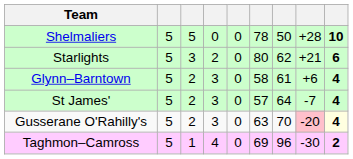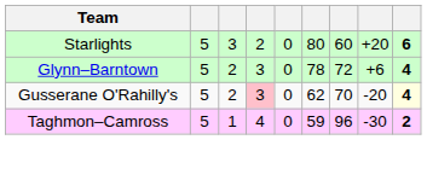- row: Shelmaliers | 5 | 5 | 0 | 0 | 78 | 50 | +28 | 10
Starlights | column 7: 62 -> 60
Starlights | column 8: +21 -> +20
Glynn–Barntown | column 6: 58 -> 78
Glynn–Barntown | column 7: 61 -> 72
- row: St James' | 5 | 2 | 3 | 0 | 57 | 64 | -7 | 4
Gusserane O'Rahilly's | column 4: no background -> pink background
Gusserane O'Rahilly's | column 6: 63 -> 62
Gusserane O'Rahilly's | column 8: pink background -> no background
Taghmon–Camross | column 6: 69 -> 59
